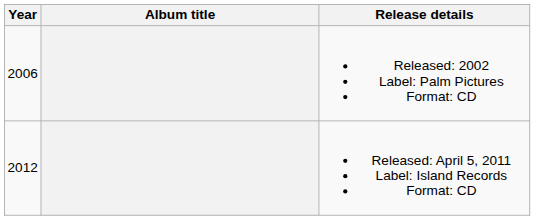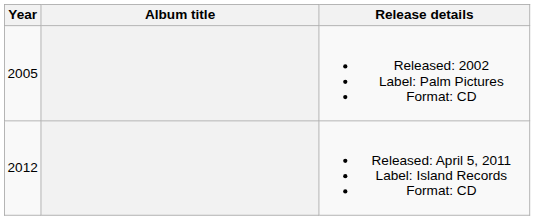Released: 2002 Label: Palm Pictures Format: CD | Year: 2006 -> 2005
